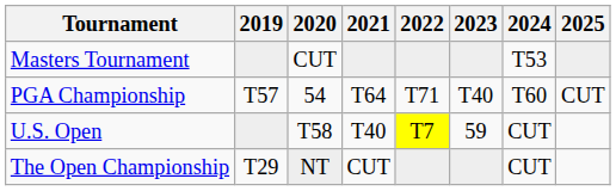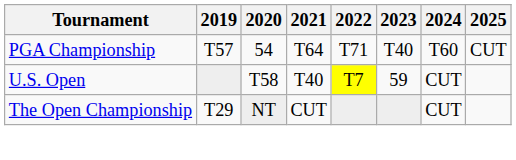- row: Masters Tournament | CUT | T53
